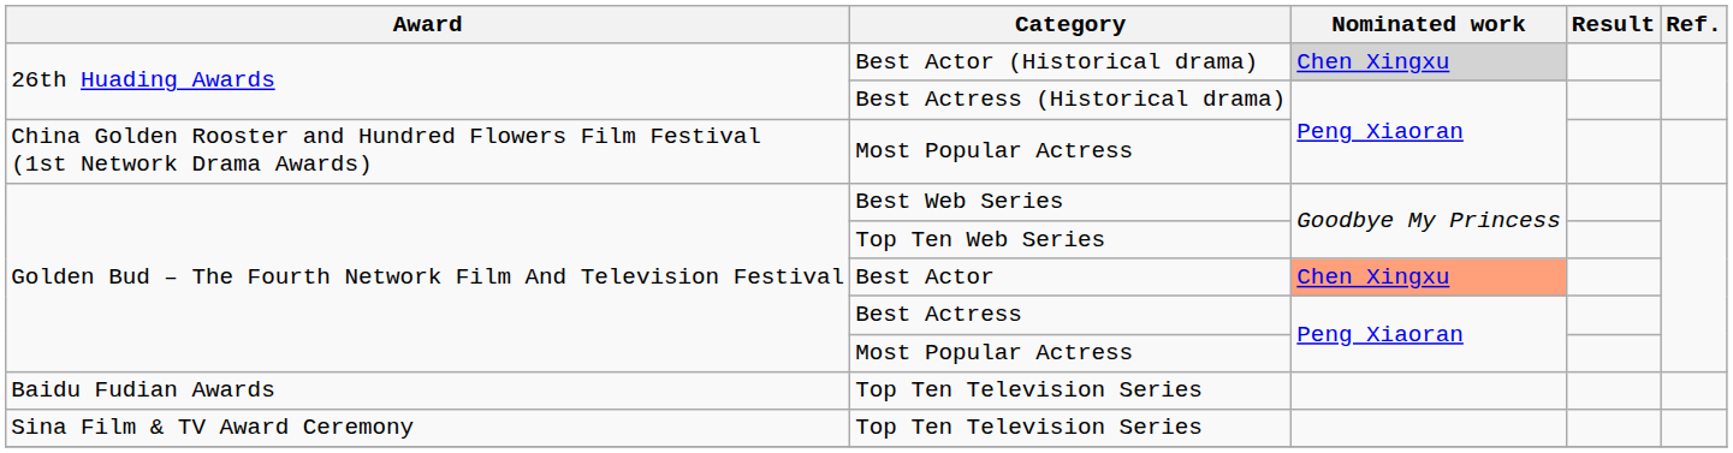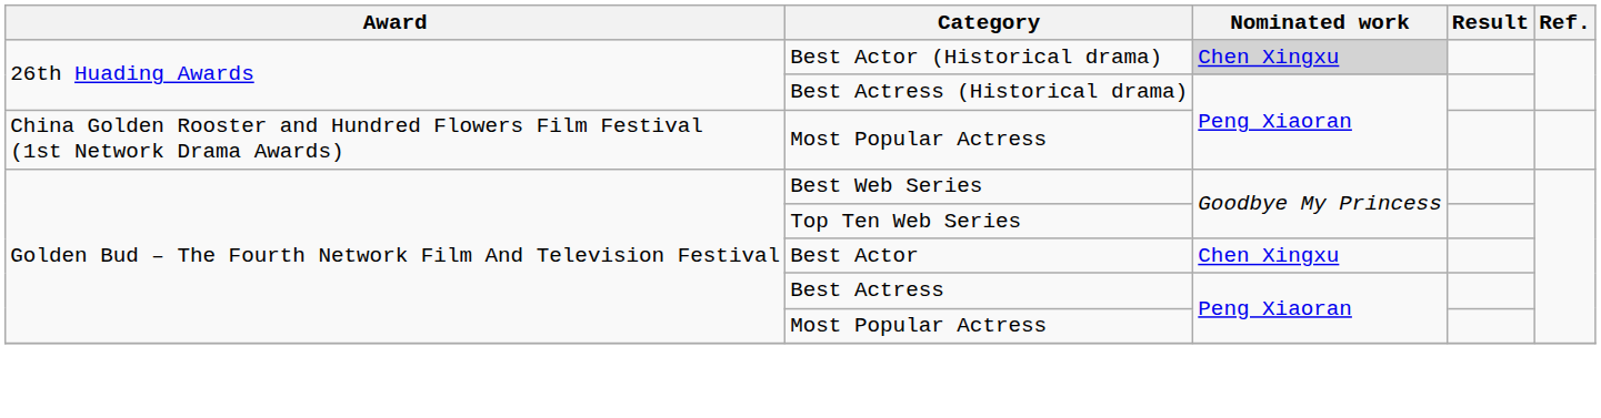Best Actor | Nominated work: lightsalmon background -> no background
- row: Baidu Fudian Awards | Top Ten Television Series
- row: Sina Film & TV Award Ceremony | Top Ten Television Series
